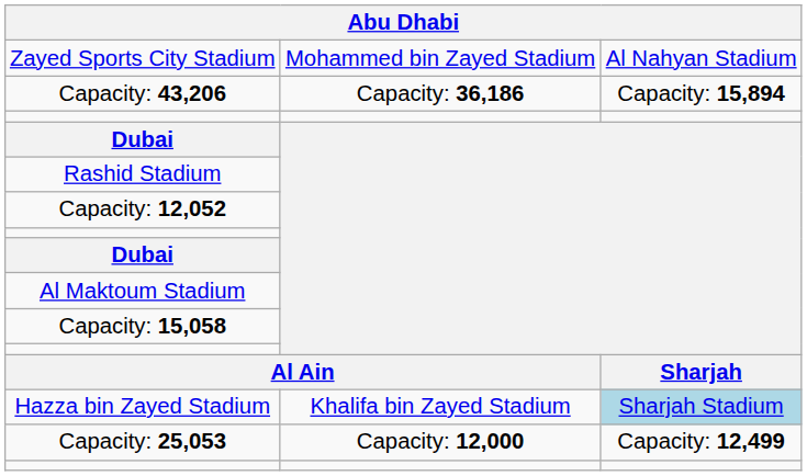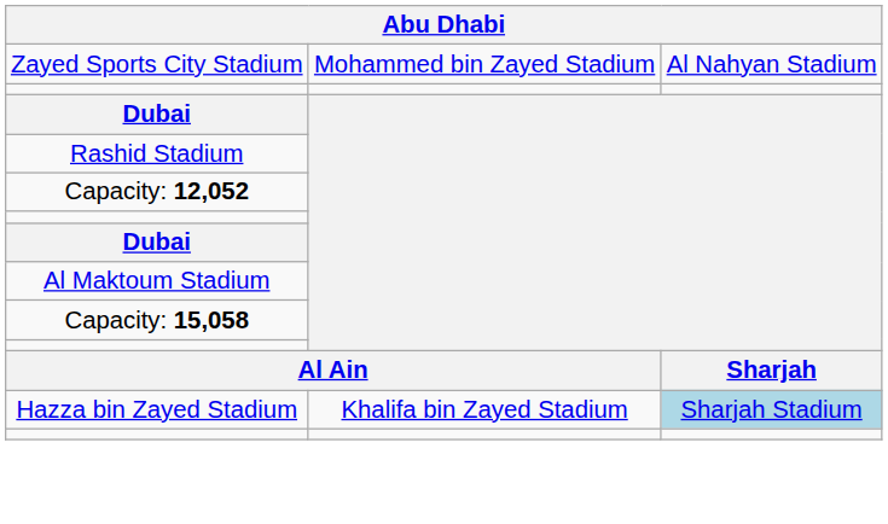- row: Capacity: 43,206 | Capacity: 36,186 | Capacity: 15,894
- row: Capacity: 25,053 | Capacity: 12,000 | Capacity: 12,499
